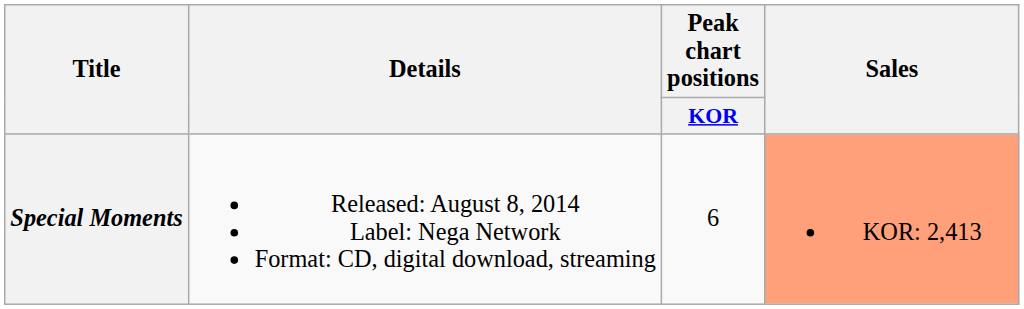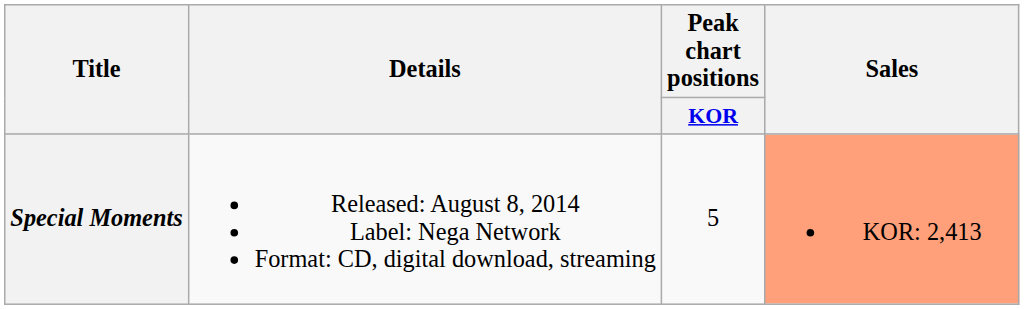Special Moments | Peak chart positions / KOR: 6 -> 5
